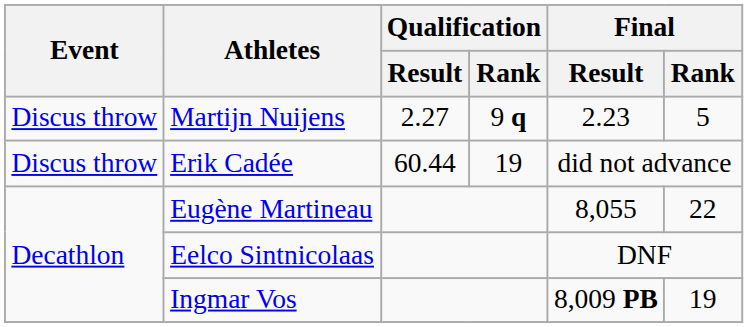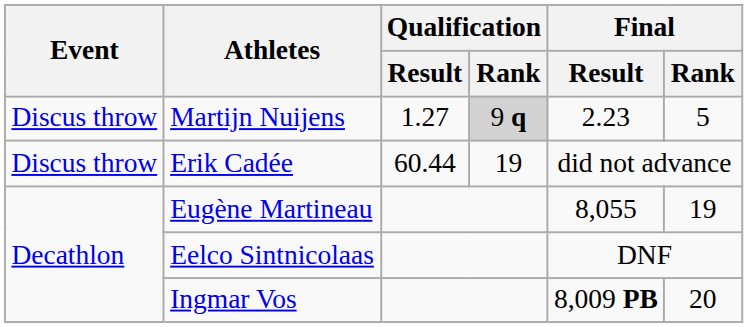Martijn Nuijens | Qualification / Result: 2.27 -> 1.27
Martijn Nuijens | Qualification / Rank: no background -> lightgrey background
Eugène Martineau | Final / Rank: 22 -> 19
Ingmar Vos | Final / Rank: 19 -> 20
